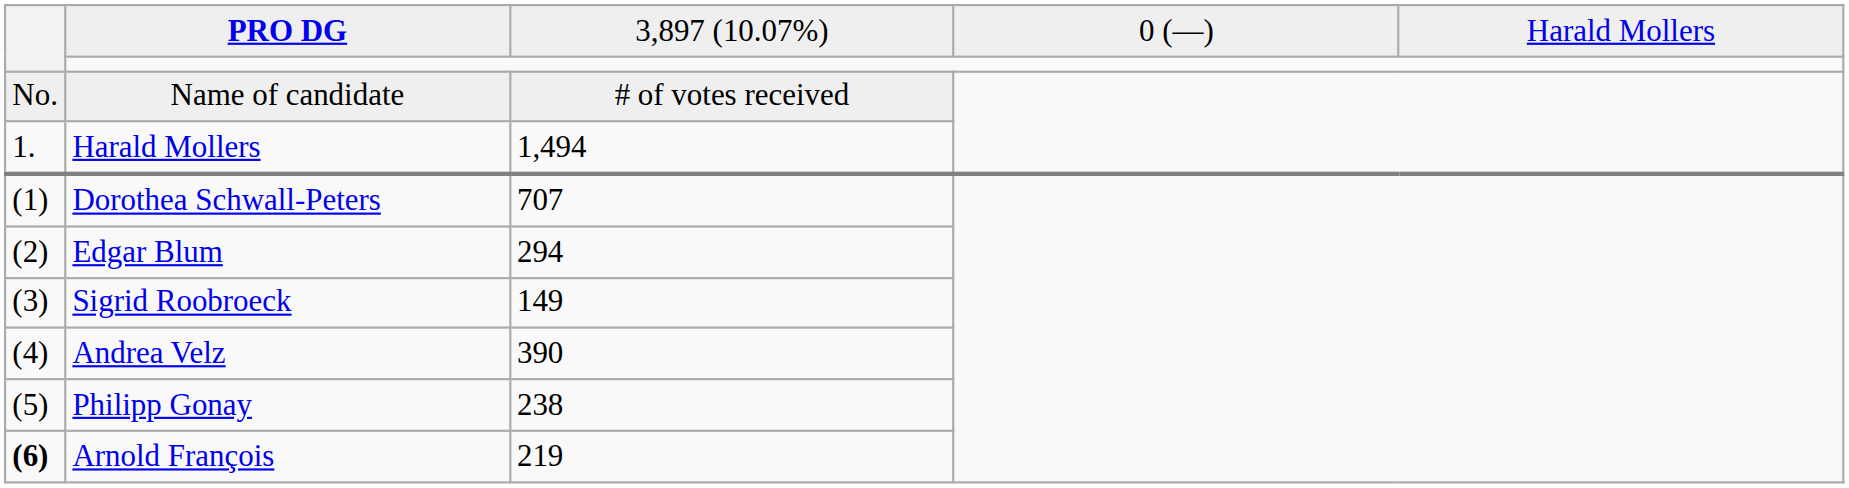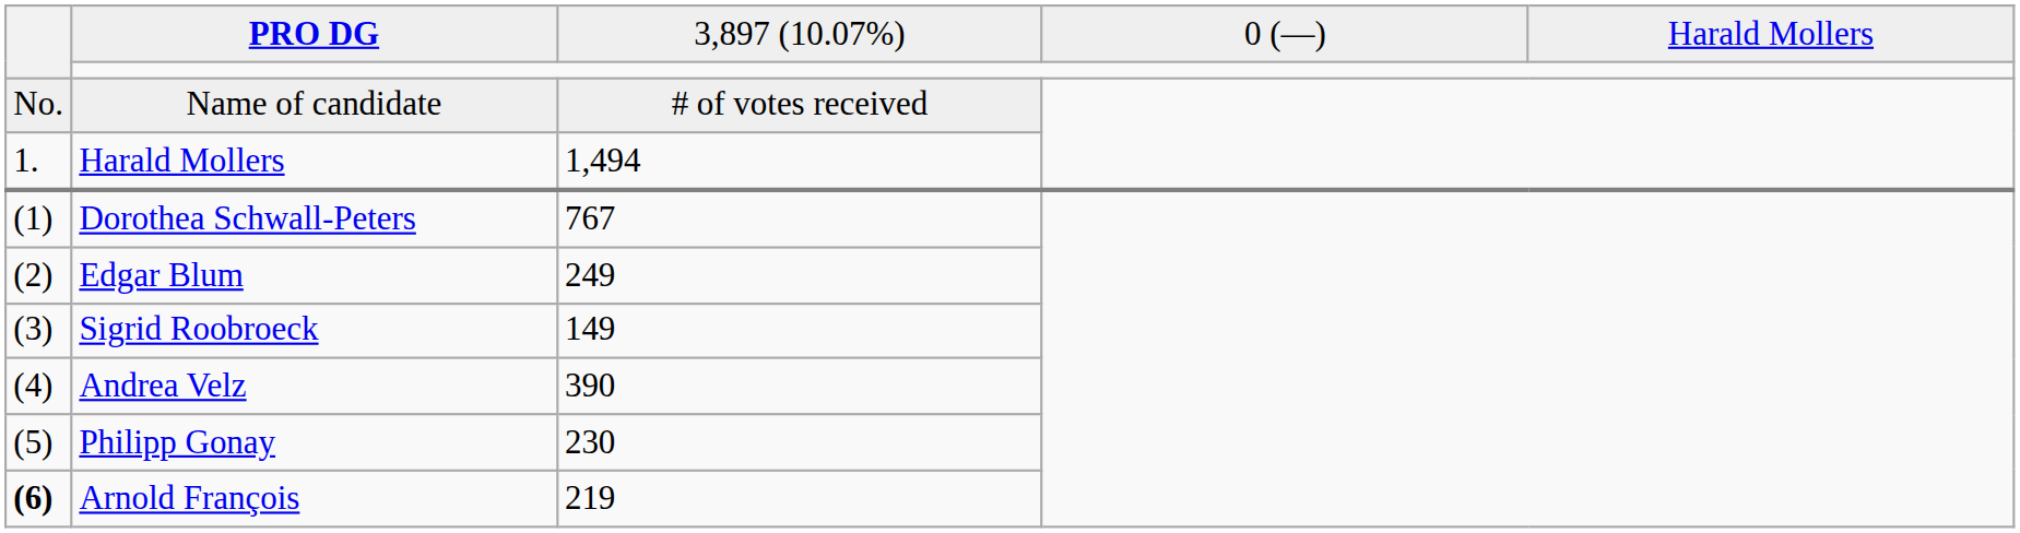Dorothea Schwall-Peters | column 3: 707 -> 767
Edgar Blum | column 3: 294 -> 249
Philipp Gonay | column 3: 238 -> 230
